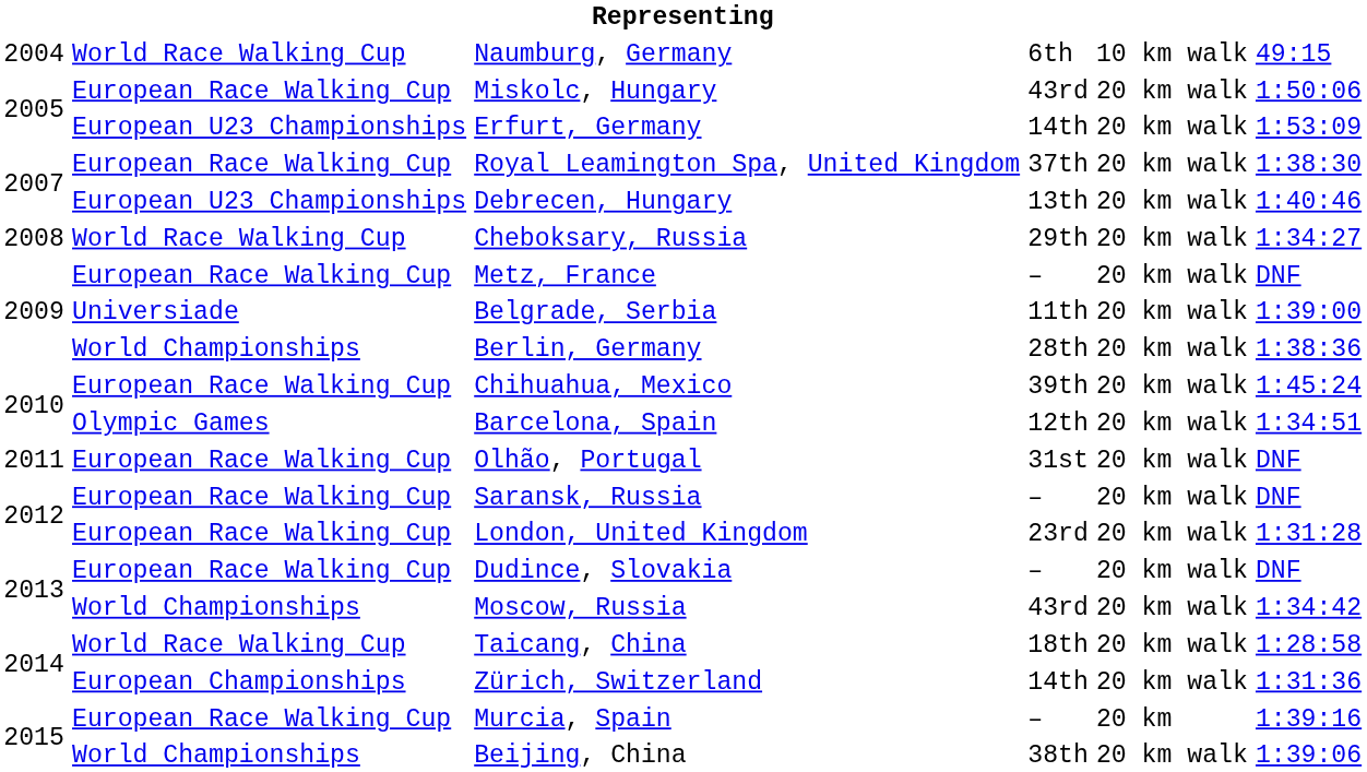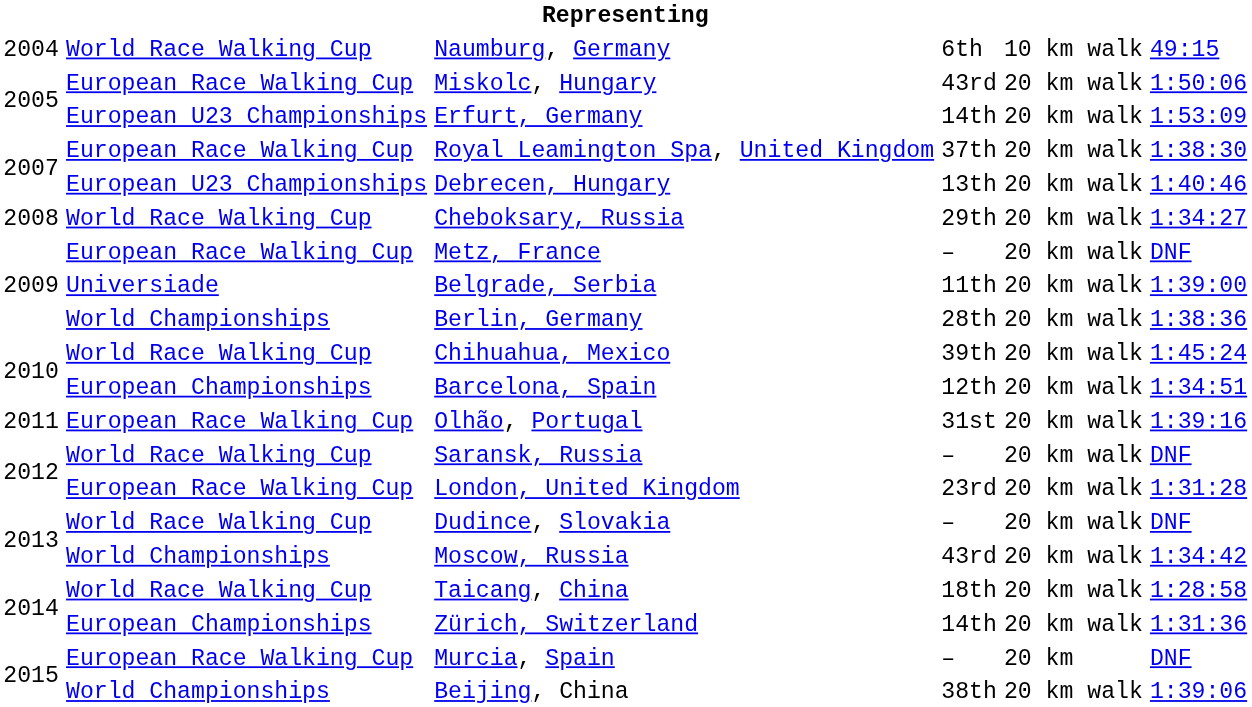Chihuahua, Mexico | column 2: European Race Walking Cup -> World Race Walking Cup
Barcelona, Spain | column 2: Olympic Games -> European Championships
Olhão, Portugal | column 6: DNF -> 1:39:16
Saransk, Russia | column 2: European Race Walking Cup -> World Race Walking Cup
Dudince, Slovakia | column 2: European Race Walking Cup -> World Race Walking Cup
Murcia, Spain | column 6: 1:39:16 -> DNF
